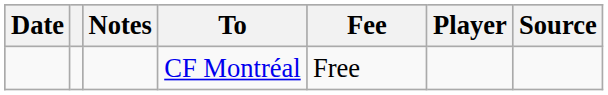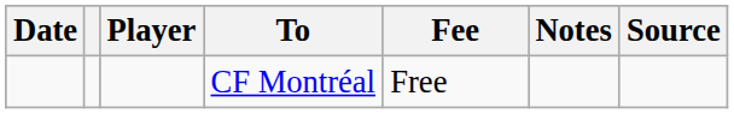columns swapped: Player <-> Notes
